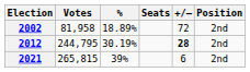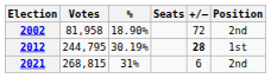2002 | %: 18.89% -> 18.90%
2012 | Position: 2nd -> 1st
2021 | Votes: 265,815 -> 268,815
2021 | %: 39% -> 31%
